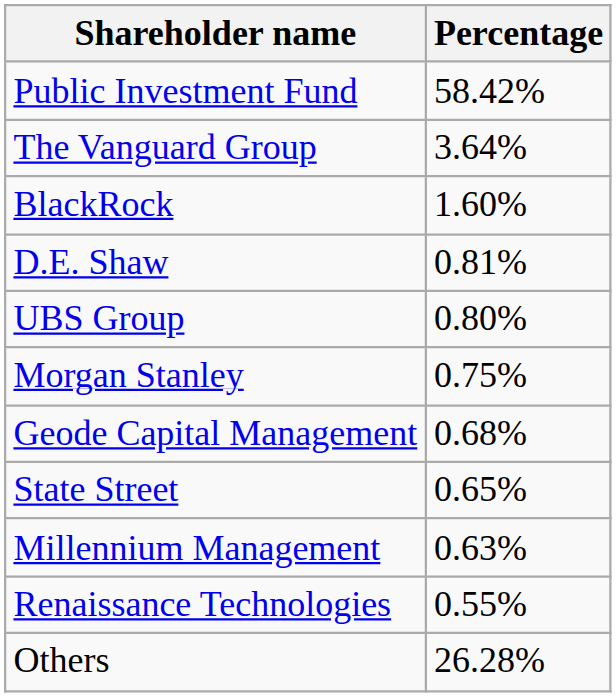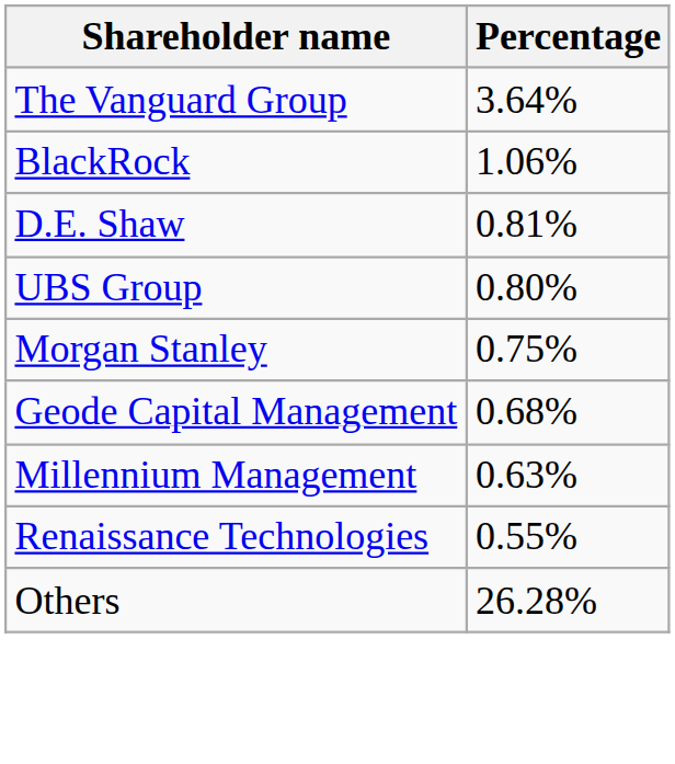- row: Public Investment Fund | 58.42%
BlackRock | Percentage: 1.60% -> 1.06%
- row: State Street | 0.65%
